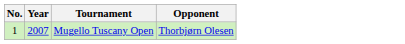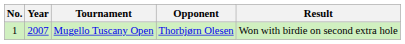+ column: Result | Won with birdie on second extra hole
